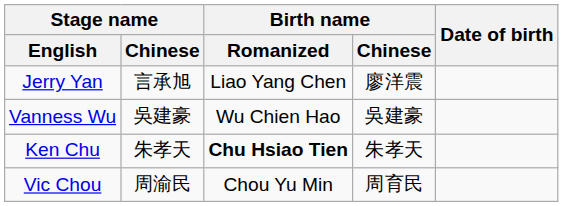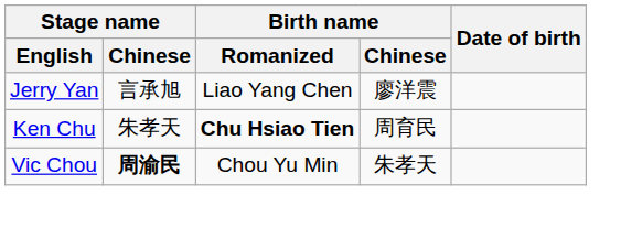- row: Vanness Wu | 吳建豪 | Wu Chien Hao | 吳建豪
Ken Chu | Birth name / Chinese: 朱孝天 -> 周育民
Vic Chou | Stage name / Chinese: normal -> bold
Vic Chou | Birth name / Chinese: 周育民 -> 朱孝天
